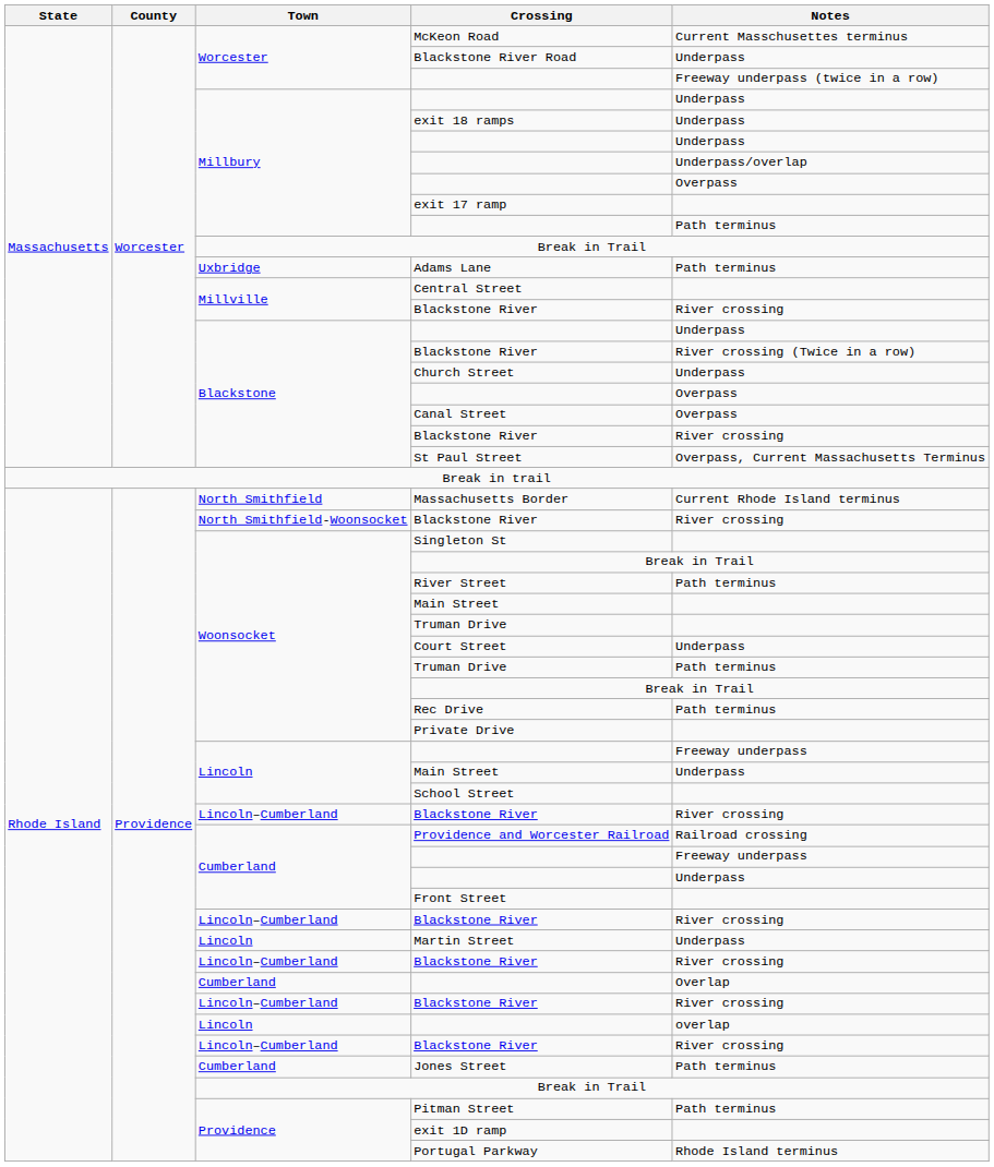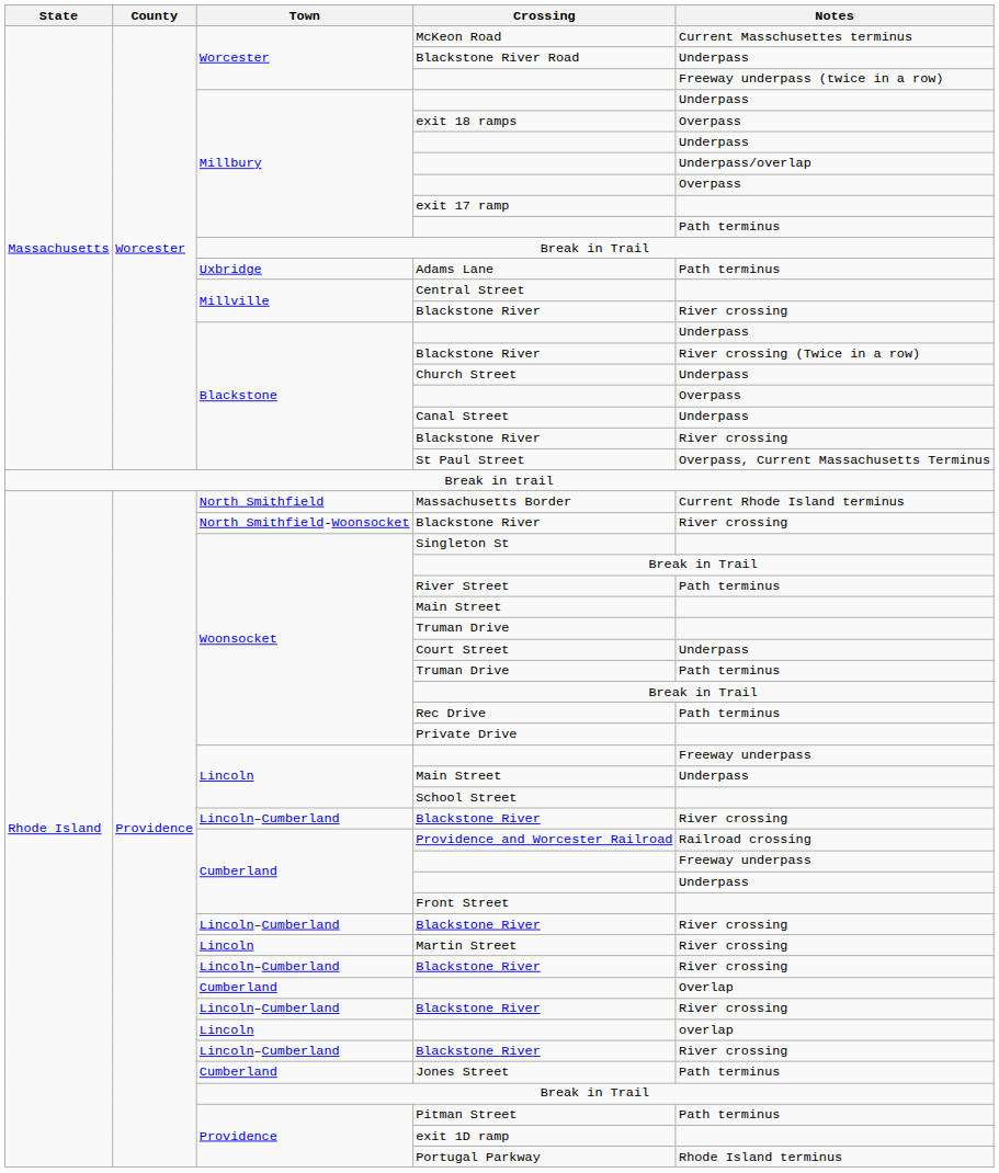exit 18 ramps | Notes: Underpass -> Overpass
Canal Street | Notes: Overpass -> Underpass
Martin Street | Notes: Underpass -> River crossing
